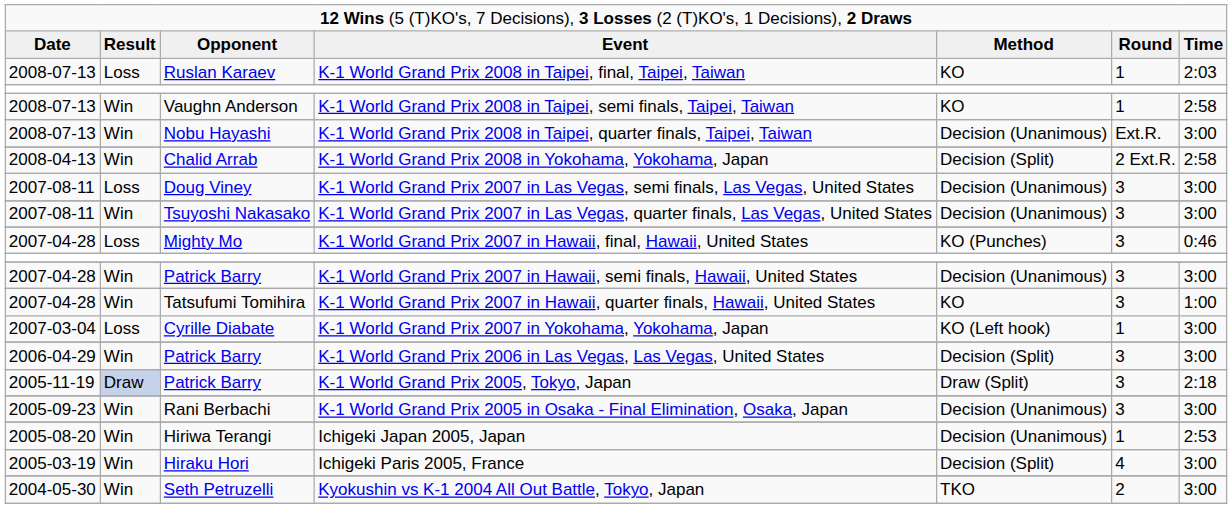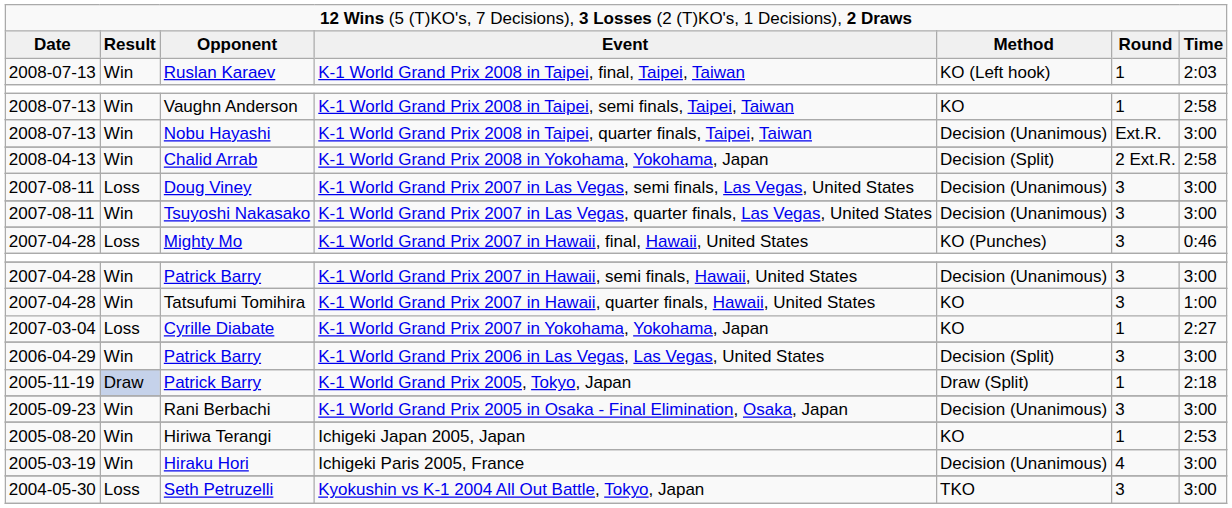K-1 World Grand Prix 2008 in Taipei, final, Taipei, Taiwan | column 2: Loss -> Win
K-1 World Grand Prix 2008 in Taipei, final, Taipei, Taiwan | column 5: KO -> KO (Left hook)
K-1 World Grand Prix 2007 in Yokohama, Yokohama, Japan | column 5: KO (Left hook) -> KO
K-1 World Grand Prix 2007 in Yokohama, Yokohama, Japan | column 7: 3:00 -> 2:27
K-1 World Grand Prix 2005, Tokyo, Japan | column 6: 3 -> 1
Ichigeki Japan 2005, Japan | column 5: Decision (Unanimous) -> KO
Ichigeki Paris 2005, France | column 5: Decision (Split) -> Decision (Unanimous)
Kyokushin vs K-1 2004 All Out Battle, Tokyo, Japan | column 2: Win -> Loss
Kyokushin vs K-1 2004 All Out Battle, Tokyo, Japan | column 6: 2 -> 3
